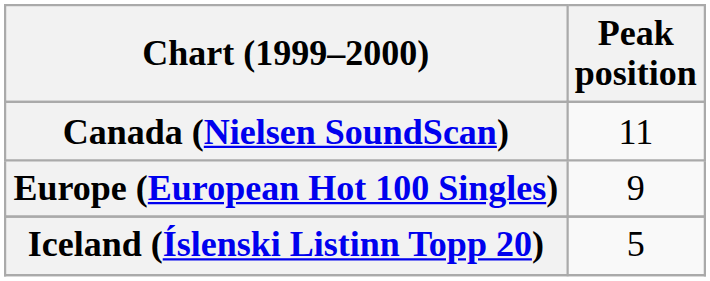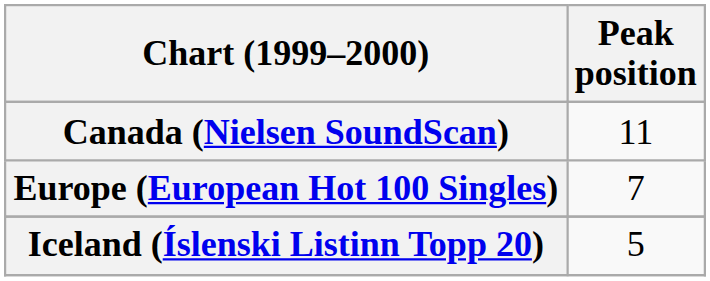Europe (European Hot 100 Singles) | Peak position: 9 -> 7
